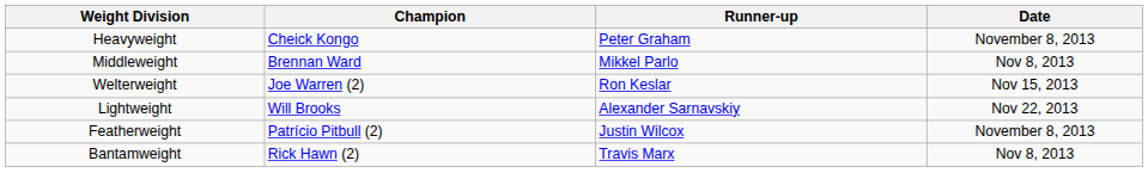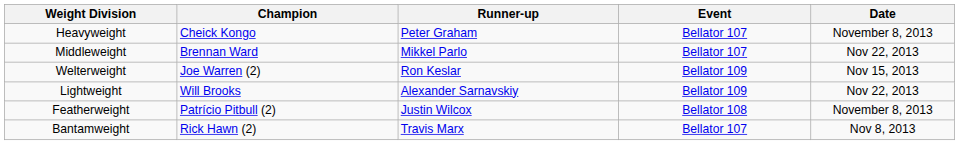+ column: Event | Bellator 107 | Bellator 107 | Bellator 109 | Bellator 109 | Bellator 108 | Bellator 107
Middleweight | Date: Nov 8, 2013 -> Nov 22, 2013
